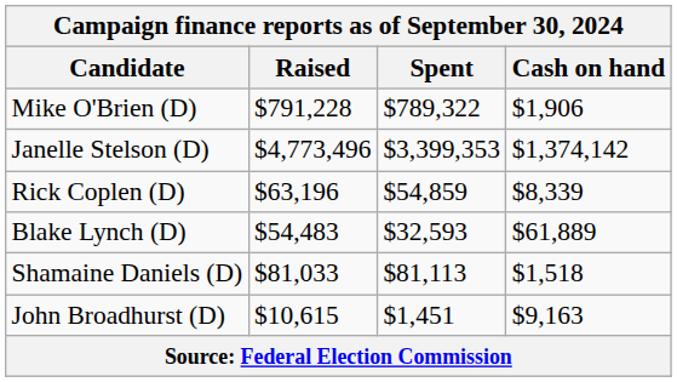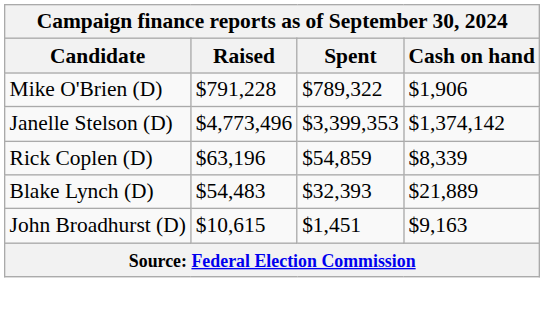Blake Lynch (D) | Spent: $32,593 -> $32,393
Blake Lynch (D) | Cash on hand: $61,889 -> $21,889
- row: Shamaine Daniels (D) | $81,033 | $81,113 | $1,518
